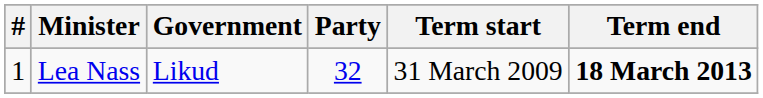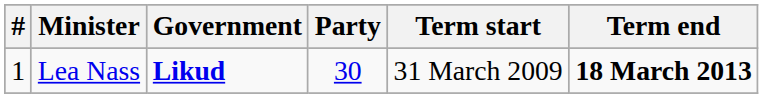Lea Nass | Government: normal -> bold
Lea Nass | Party: 32 -> 30
